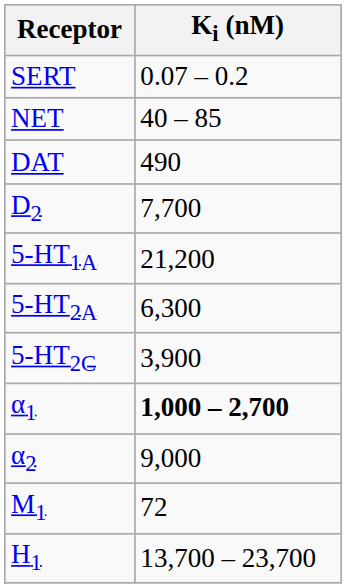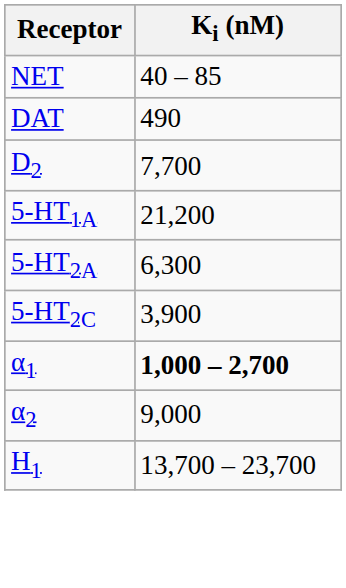- row: SERT | 0.07 – 0.2
- row: M1 | 72
